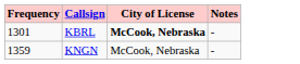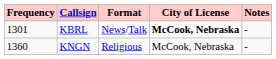+ column: Format | News/Talk | Religious
KNGN | Frequency: 1359 -> 1360
